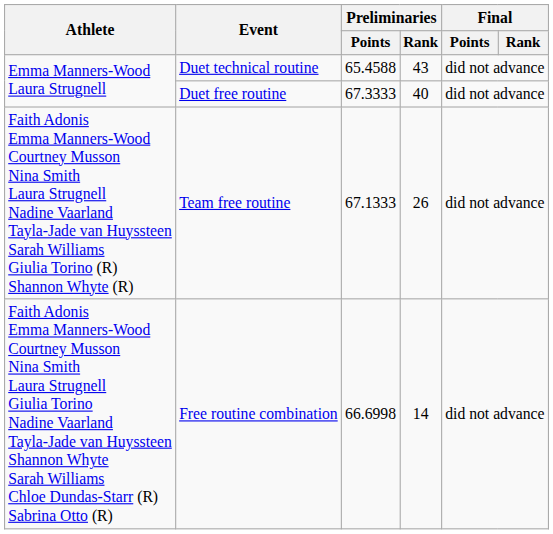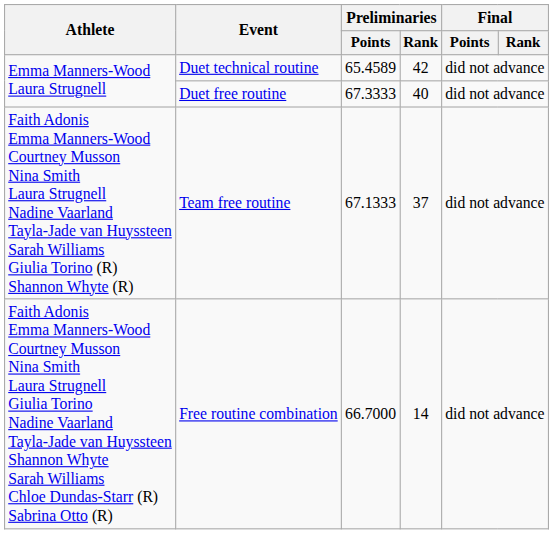Duet technical routine | Preliminaries / Points: 65.4588 -> 65.4589
Duet technical routine | Preliminaries / Rank: 43 -> 42
Team free routine | Preliminaries / Rank: 26 -> 37
Free routine combination | Preliminaries / Points: 66.6998 -> 66.7000
